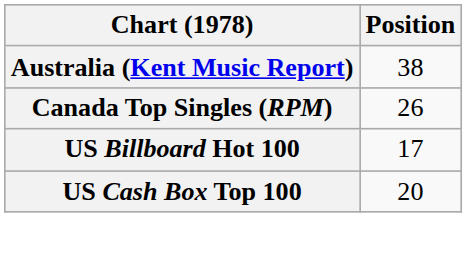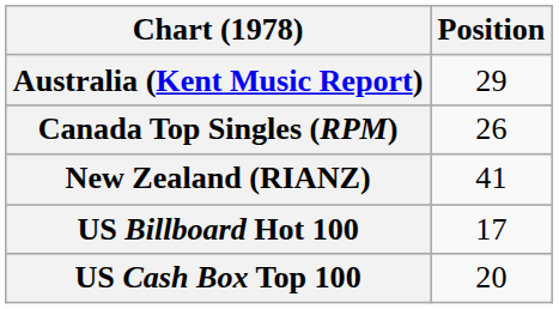Australia (Kent Music Report) | Position: 38 -> 29
+ row: New Zealand (RIANZ) | 41
